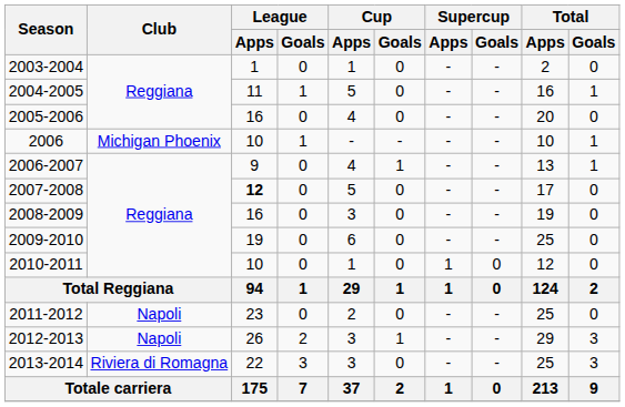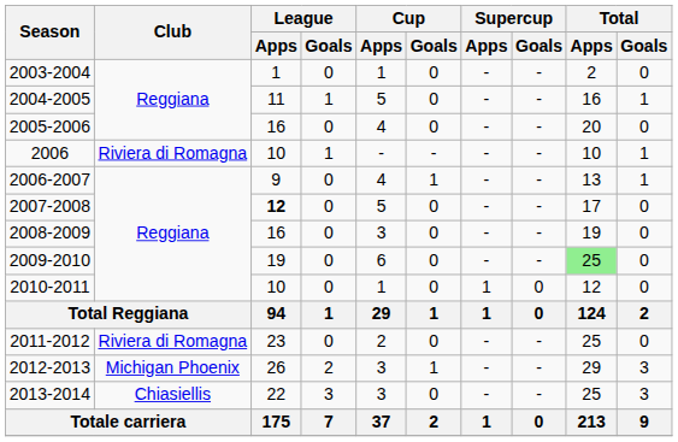2006 | Club: Michigan Phoenix -> Riviera di Romagna
2009-2010 | Total / Apps: no background -> lightgreen background
2011-2012 | Club: Napoli -> Riviera di Romagna
2012-2013 | Club: Napoli -> Michigan Phoenix
2013-2014 | Club: Riviera di Romagna -> Chiasiellis
